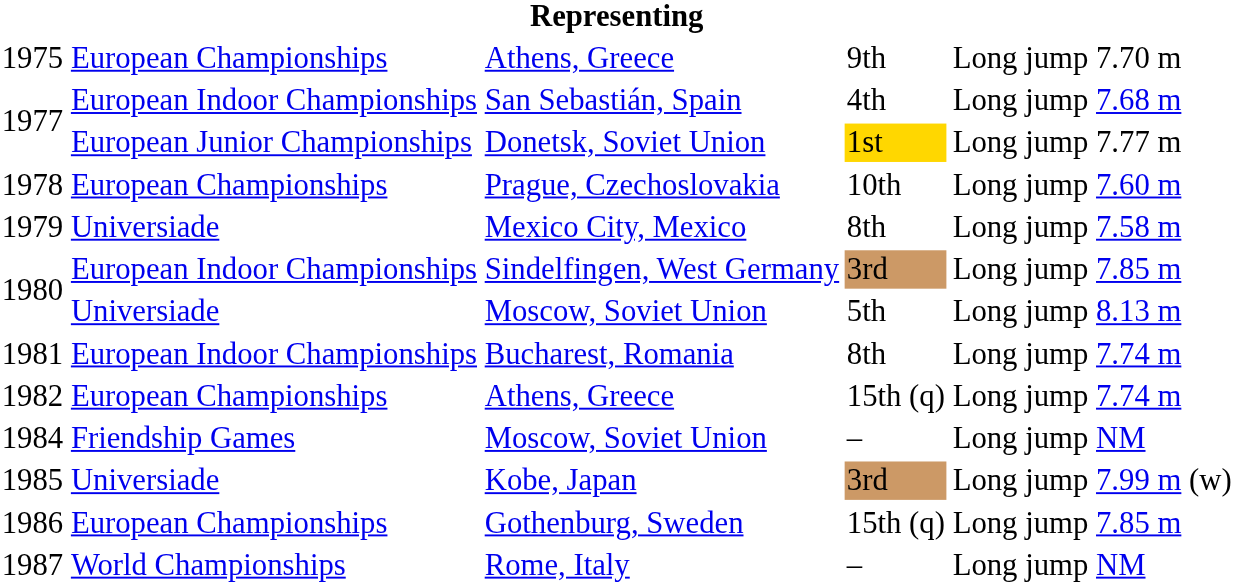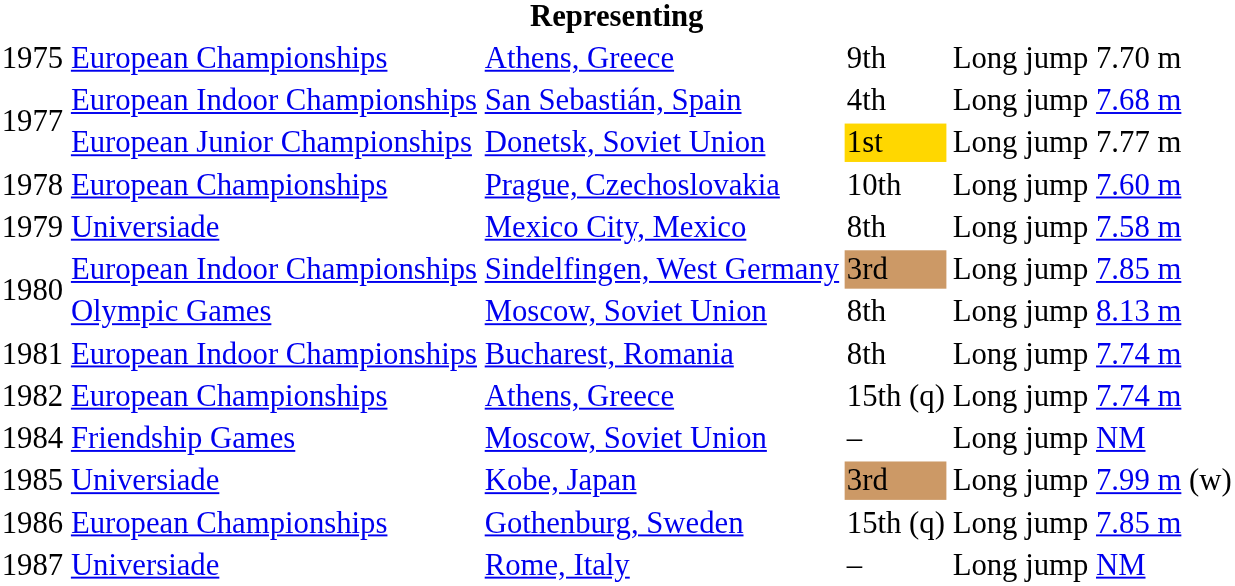1980 / Moscow, Soviet Union | column 2: Universiade -> Olympic Games
1980 / Moscow, Soviet Union | column 4: 5th -> 8th
1987 | column 2: World Championships -> Universiade
